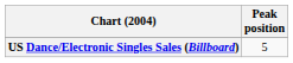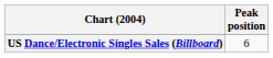US Dance/Electronic Singles Sales (Billboard) | Peak position: 5 -> 6
